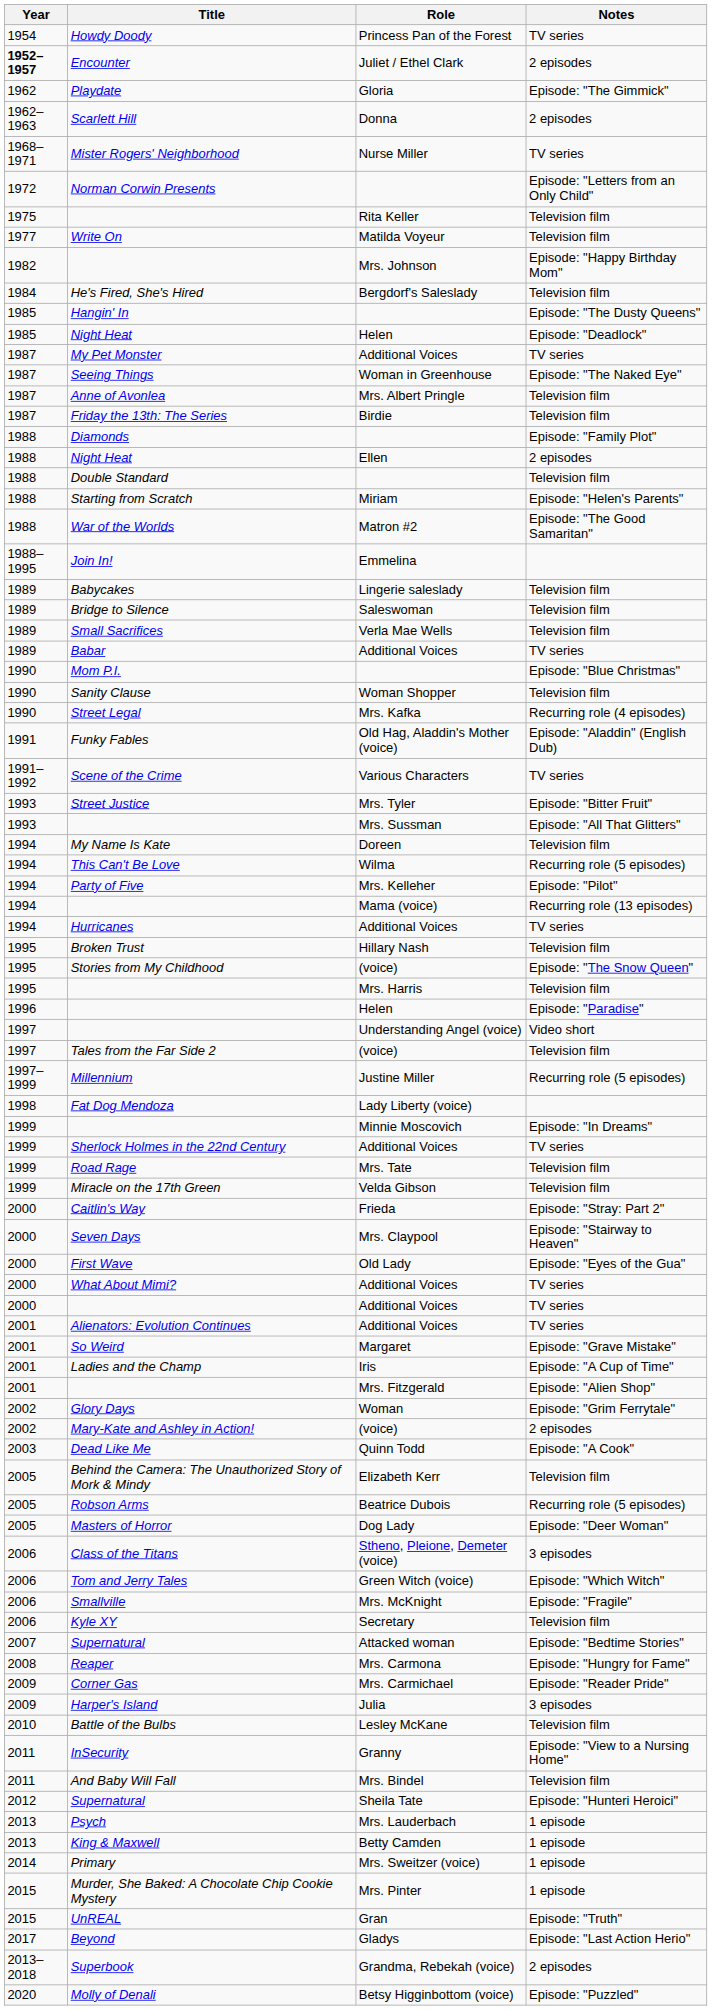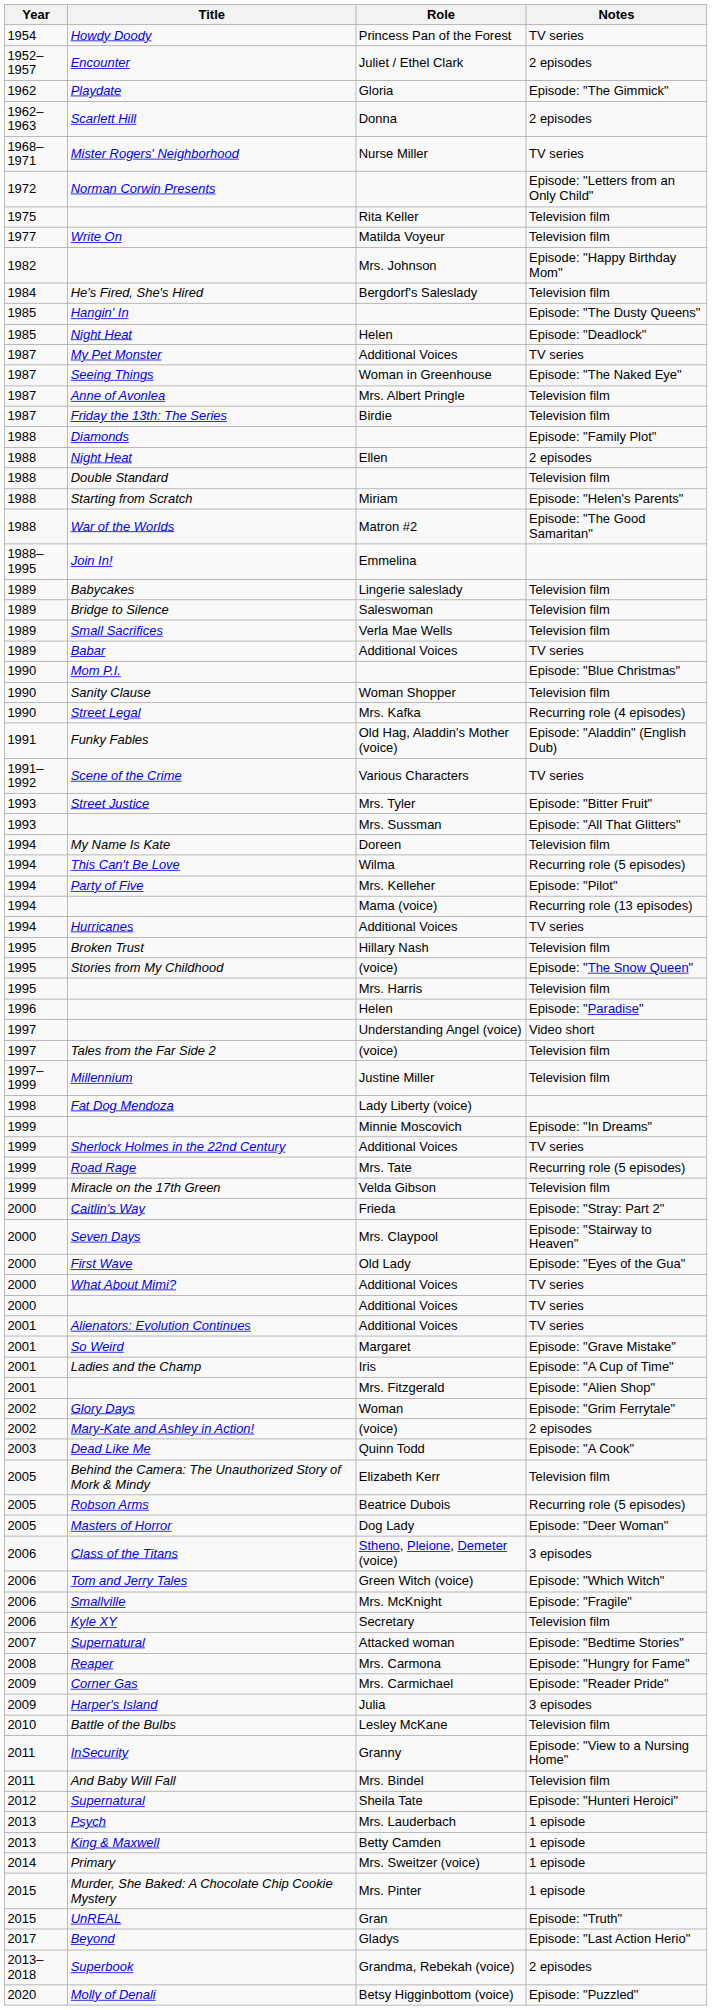Encounter | Year: bold -> normal
Millennium | Notes: Recurring role (5 episodes) -> Television film
Road Rage | Notes: Television film -> Recurring role (5 episodes)
